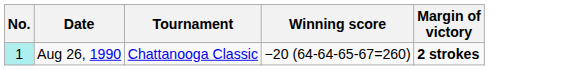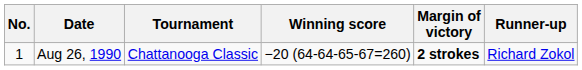+ column: Runner-up | Richard Zokol
Aug 26, 1990 | No.: paleturquoise background -> no background
